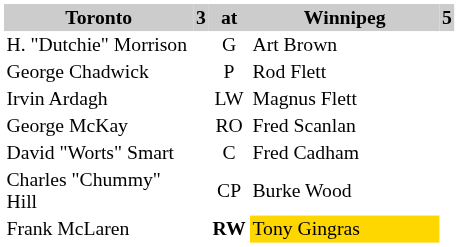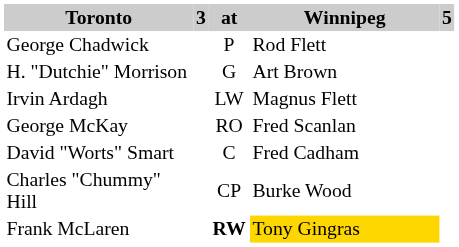rows swapped: H. "Dutchie" Morrison <-> George Chadwick
